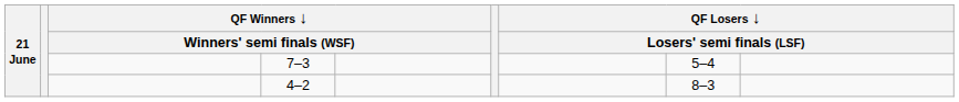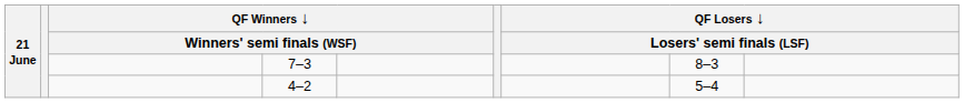7–3 | column 8: 5–4 -> 8–3
4–2 | column 8: 8–3 -> 5–4
